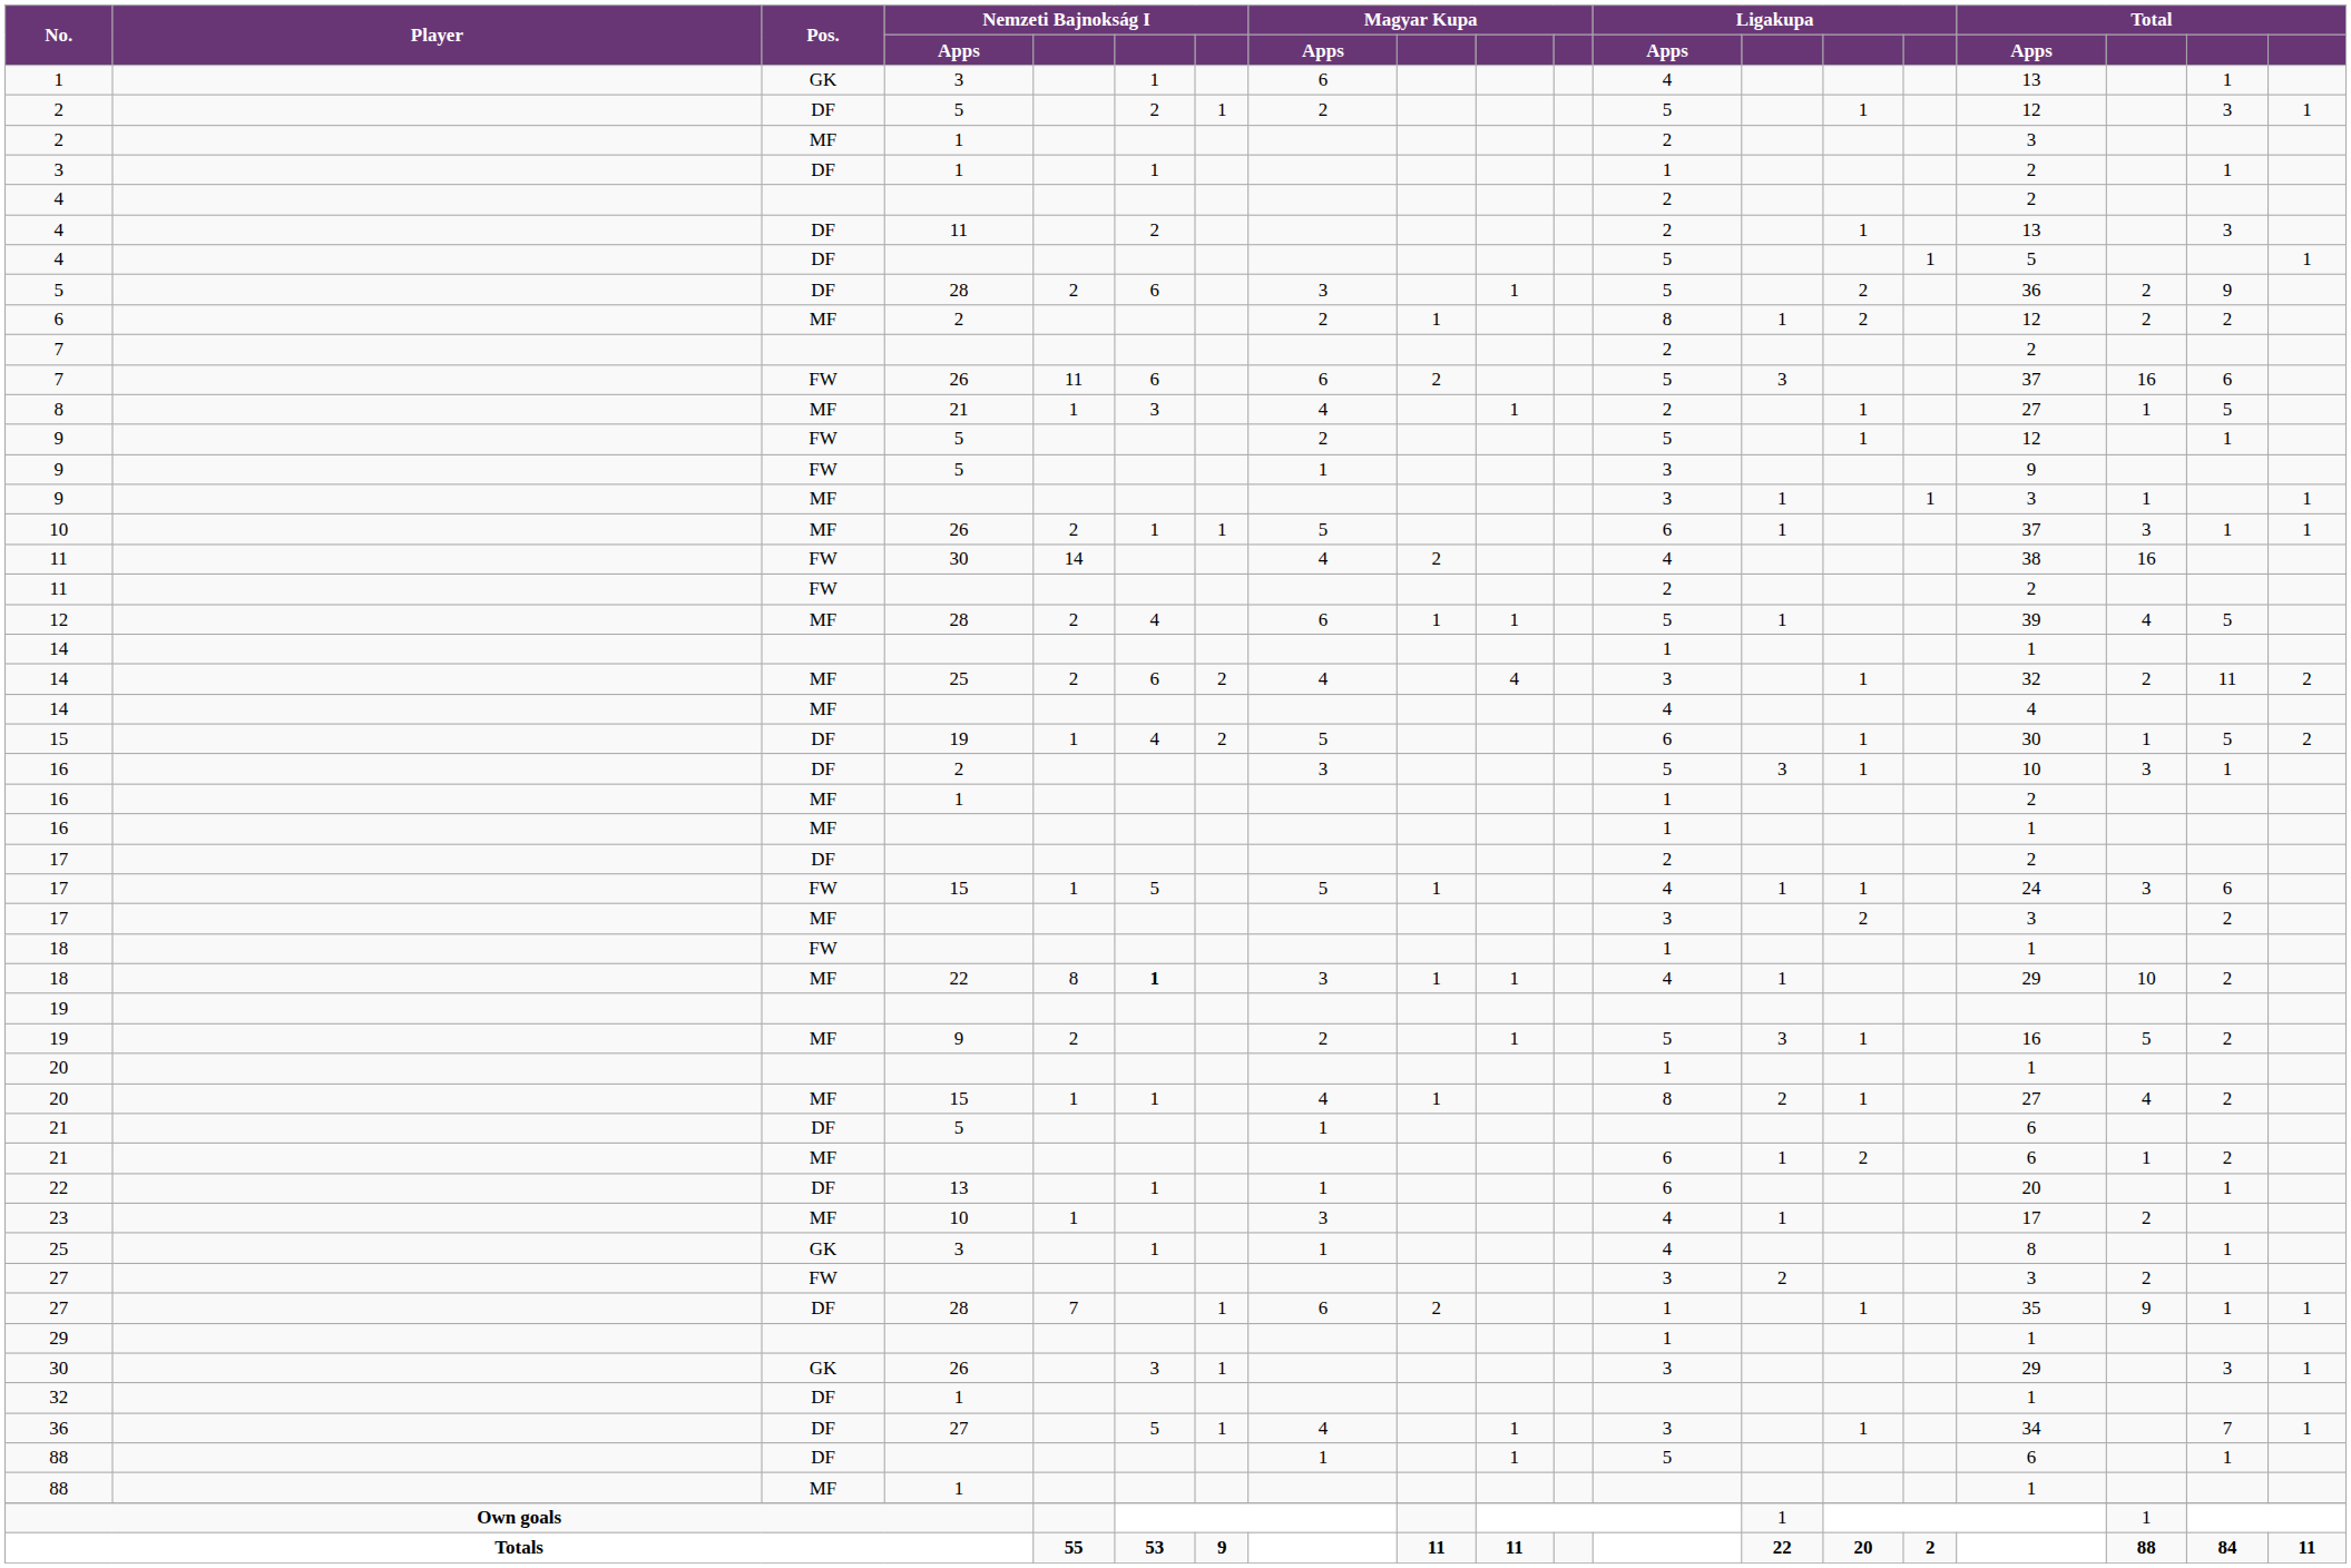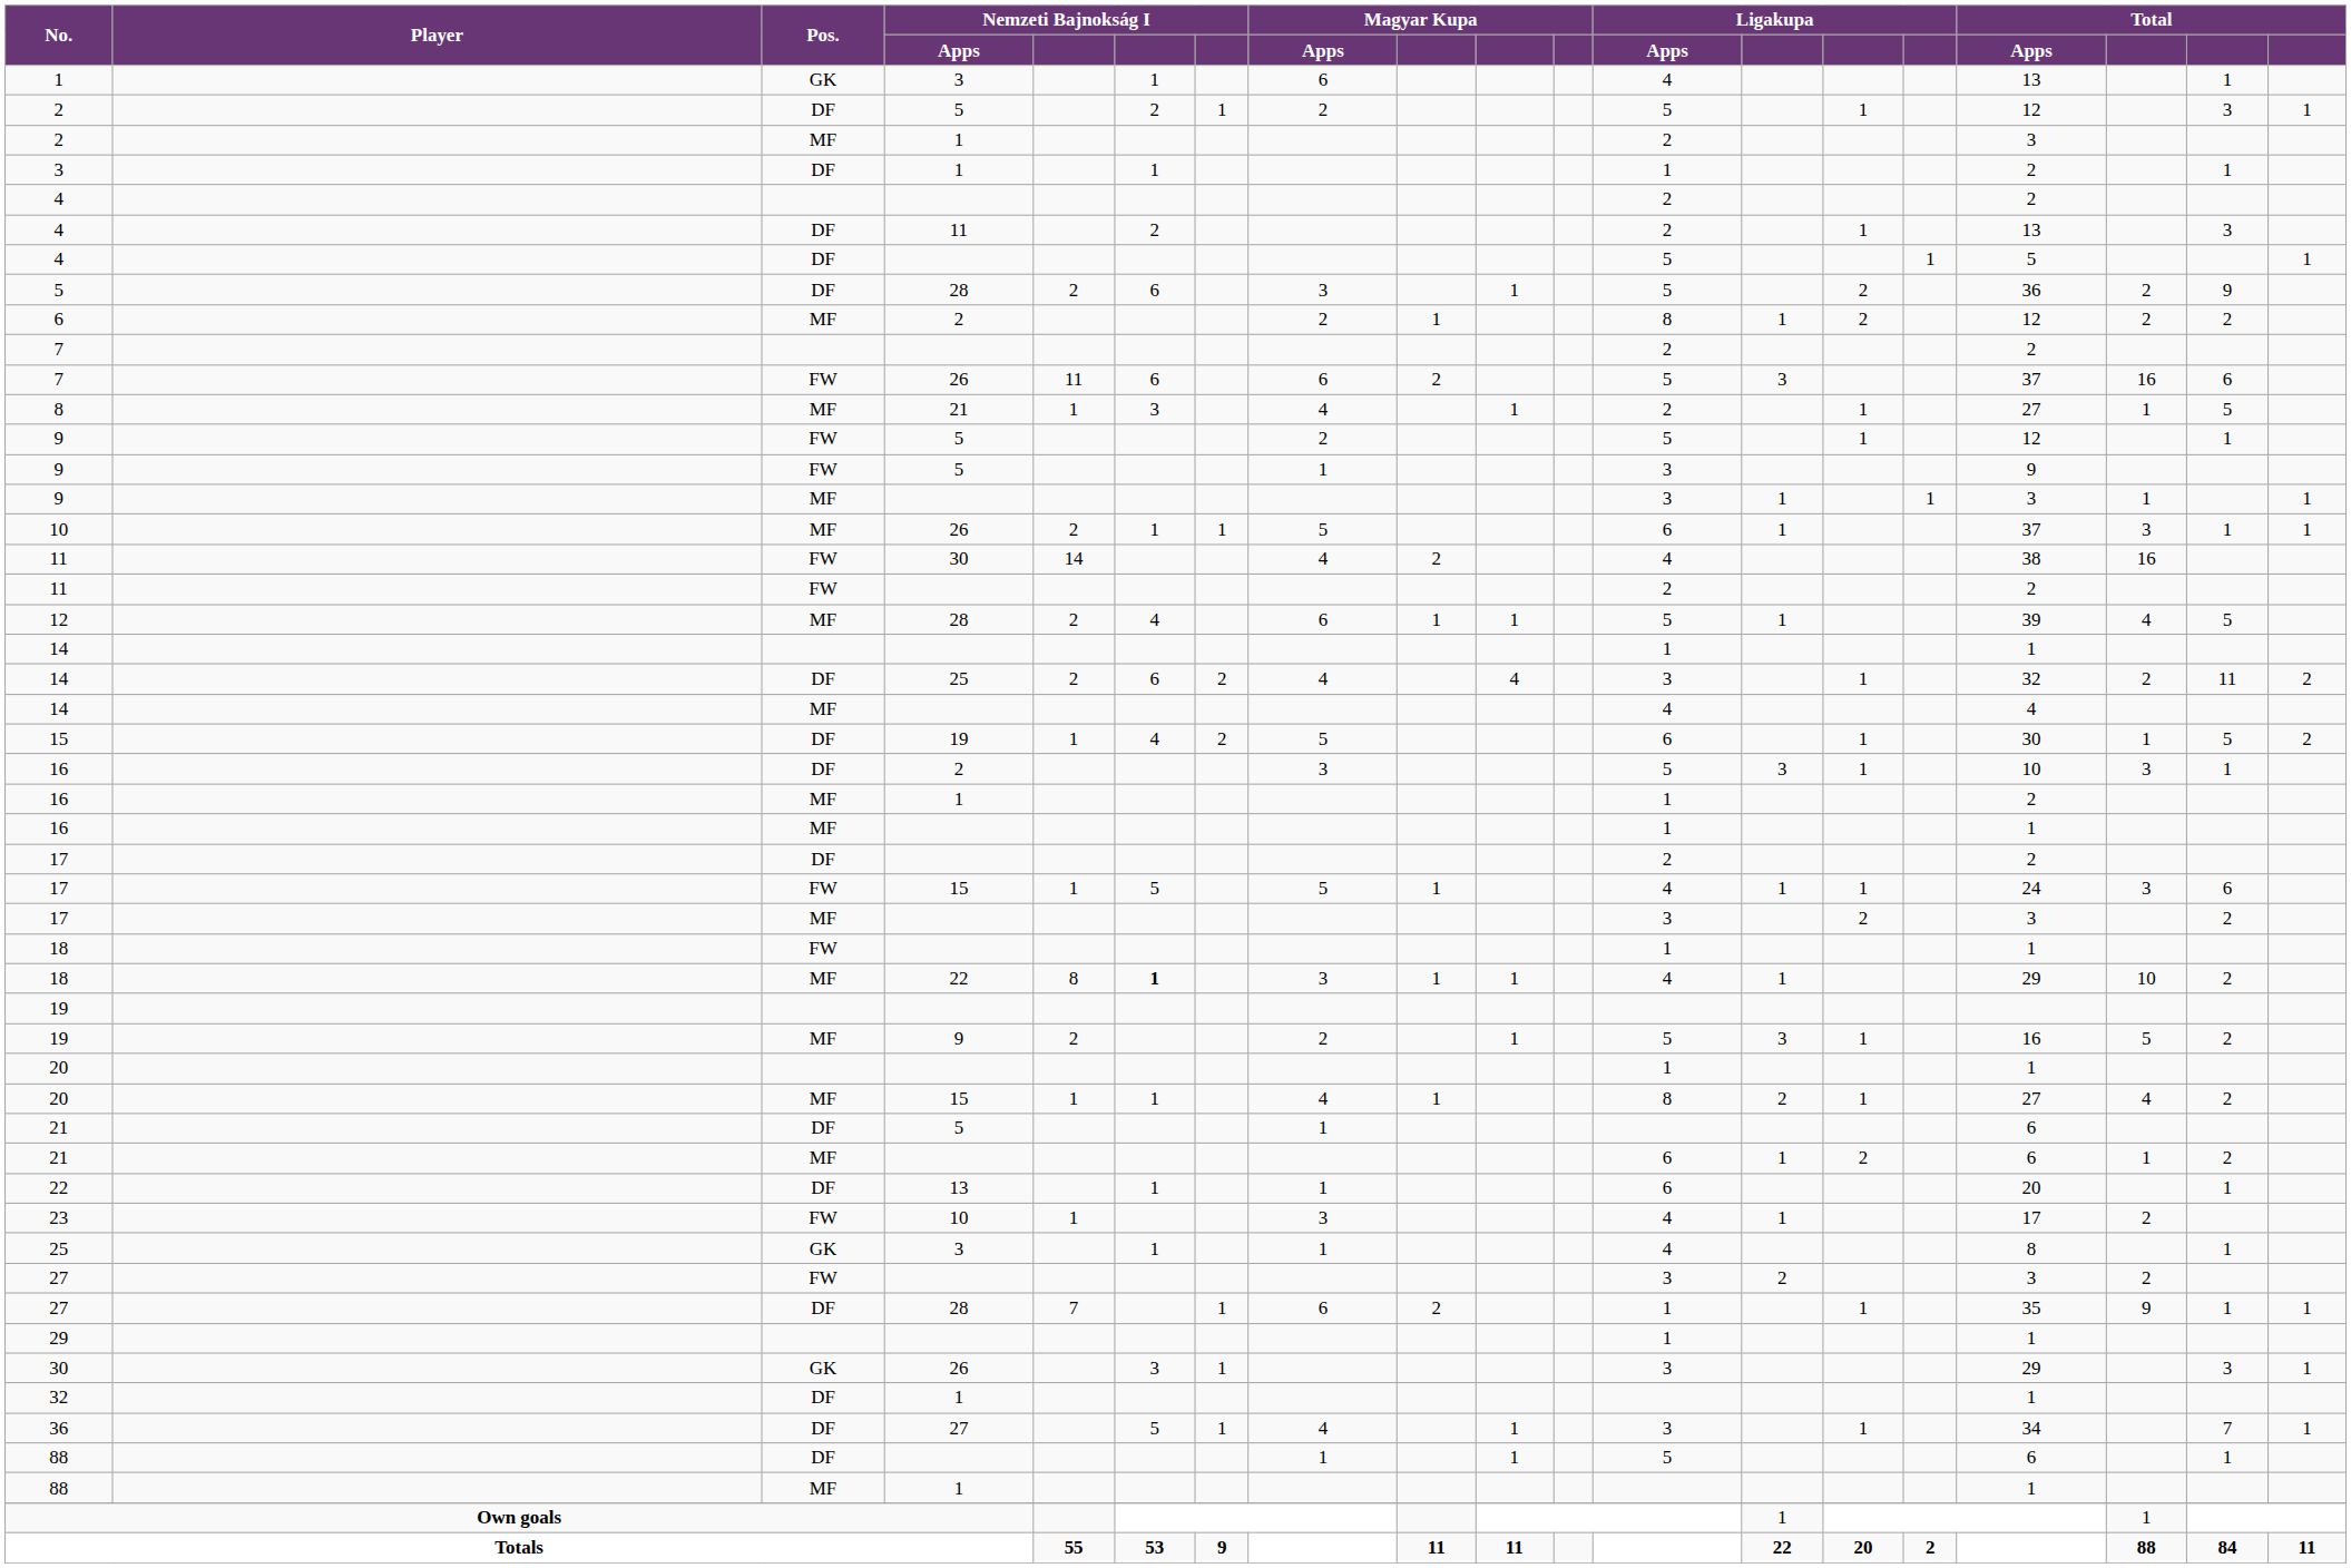14 / 25 | Pos.: MF -> DF
23 | Pos.: MF -> FW
